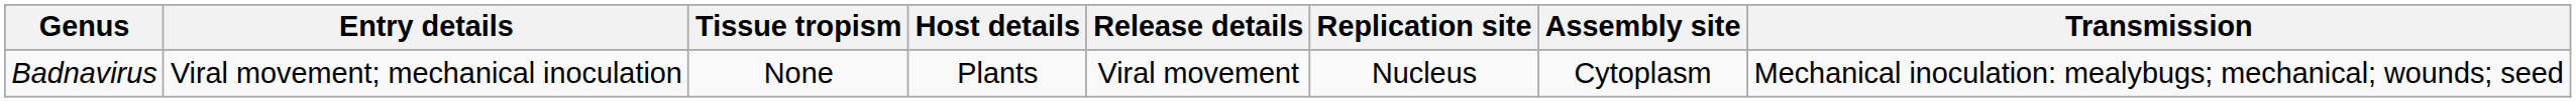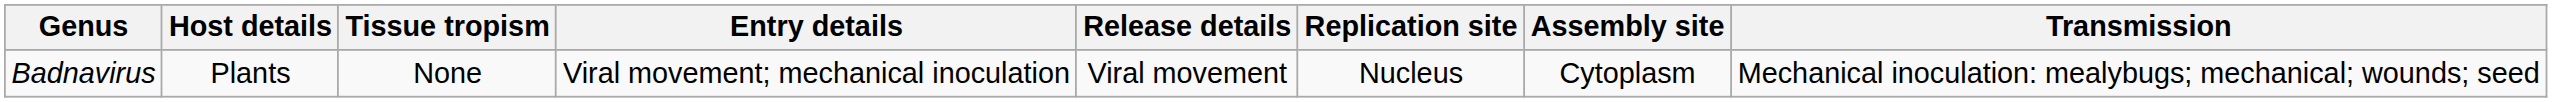columns swapped: Host details <-> Entry details
